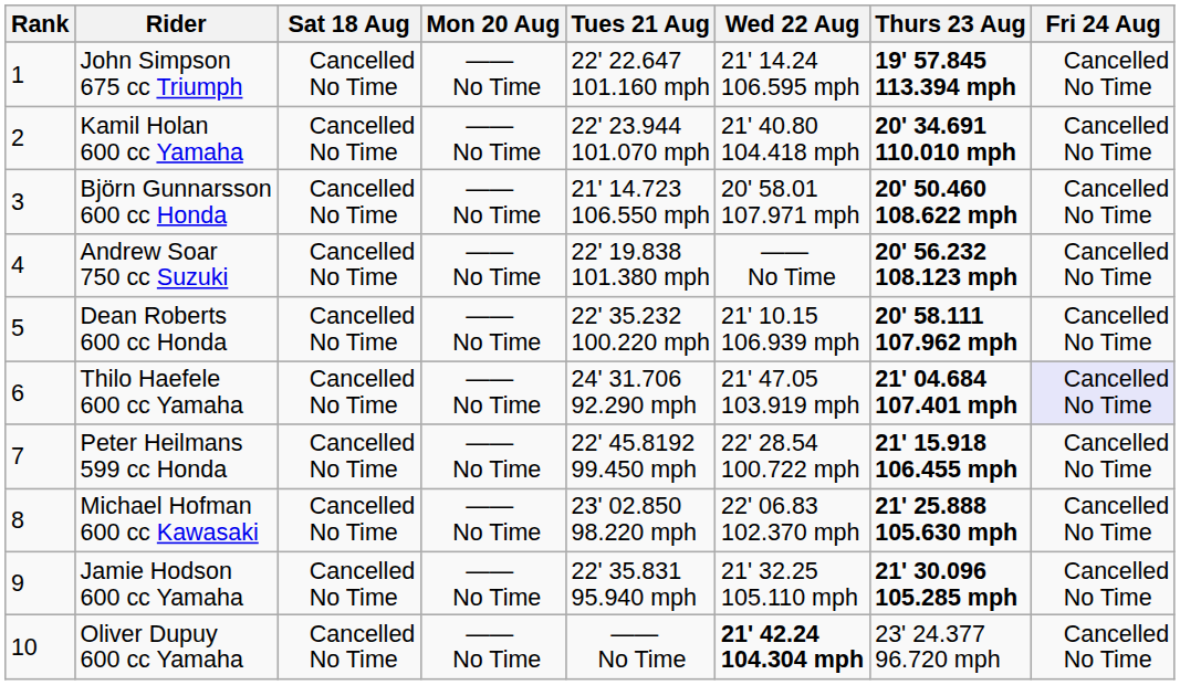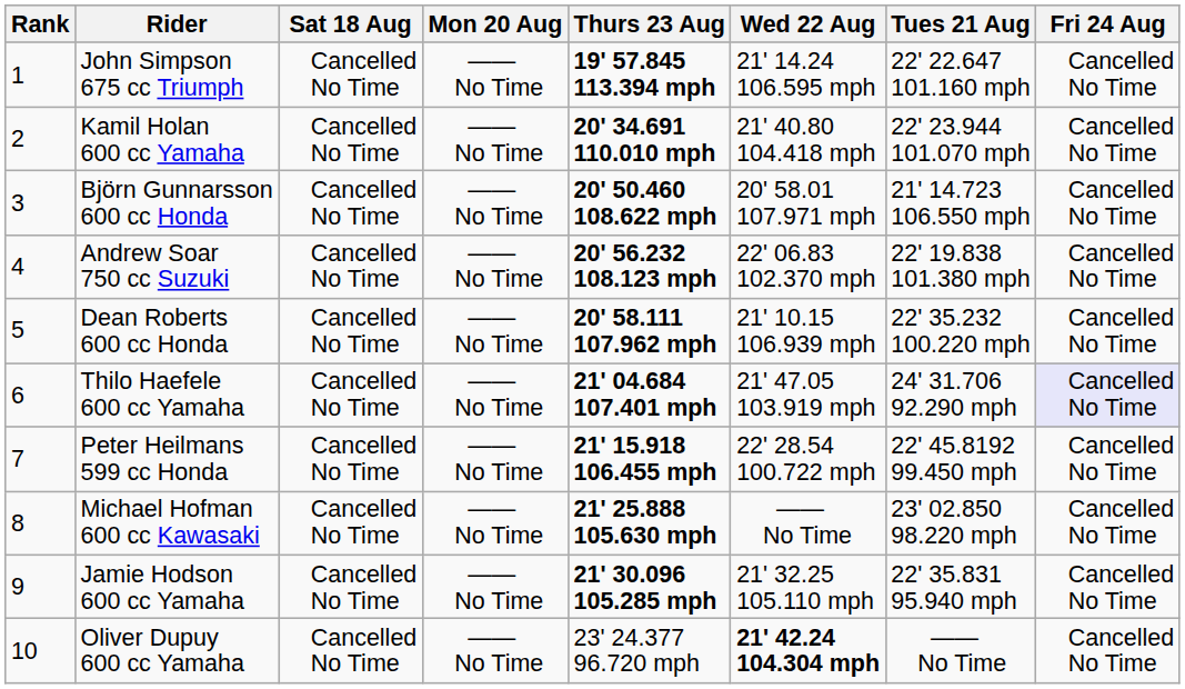columns swapped: Tues 21 Aug <-> Thurs 23 Aug
Andrew Soar 750 cc Suzuki | Wed 22 Aug: —— No Time -> 22' 06.83 102.370 mph
Michael Hofman 600 cc Kawasaki | Wed 22 Aug: 22' 06.83 102.370 mph -> —— No Time
